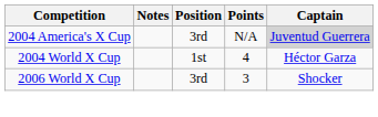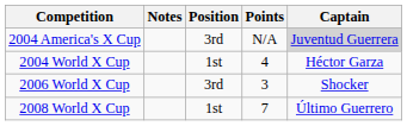+ row: 2008 World X Cup | 1st | 7 | Último Guerrero
